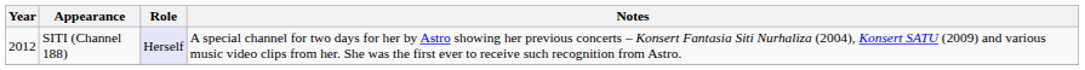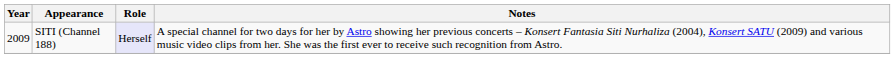SITI (Channel 188) | Year: 2012 -> 2009
